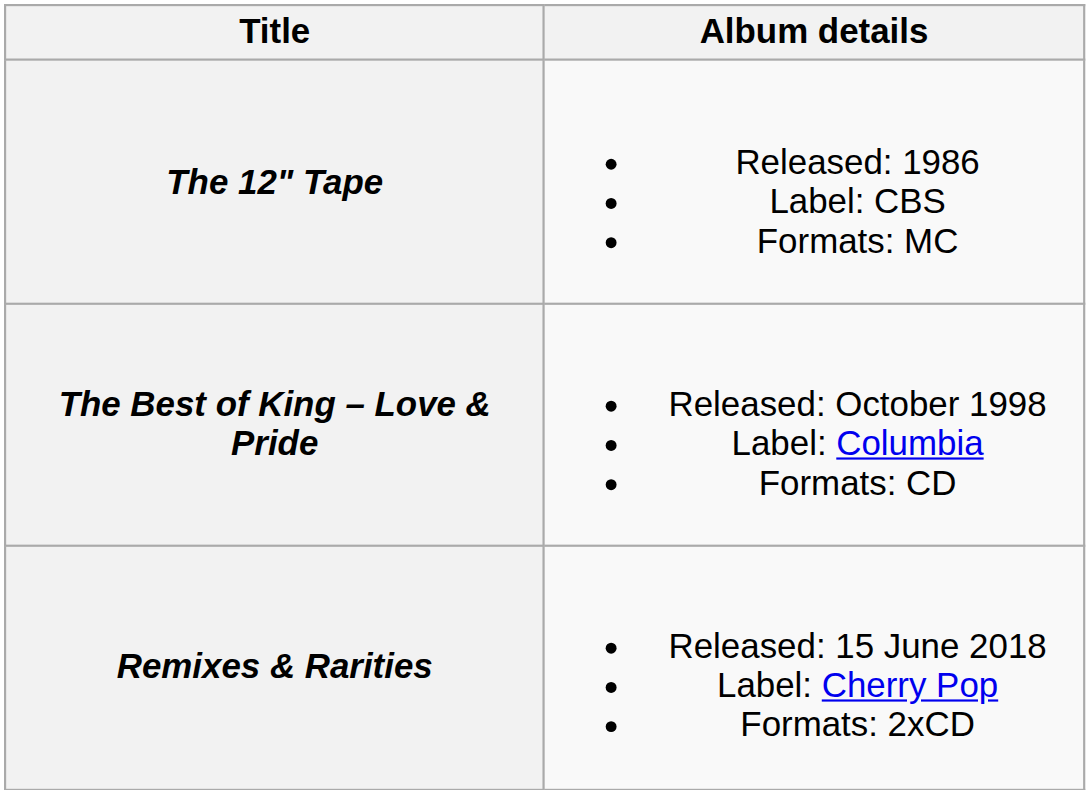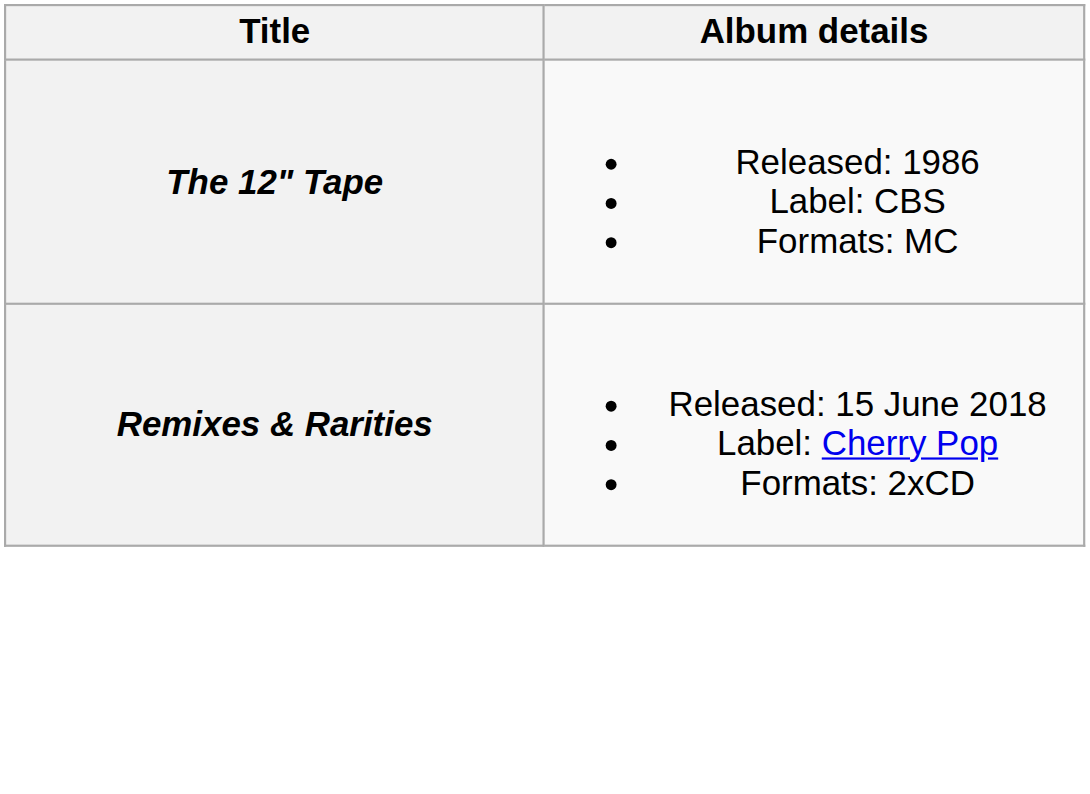- row: The Best of King – Love & Pride | Released: October 1998 Label: Columbia Formats: CD
